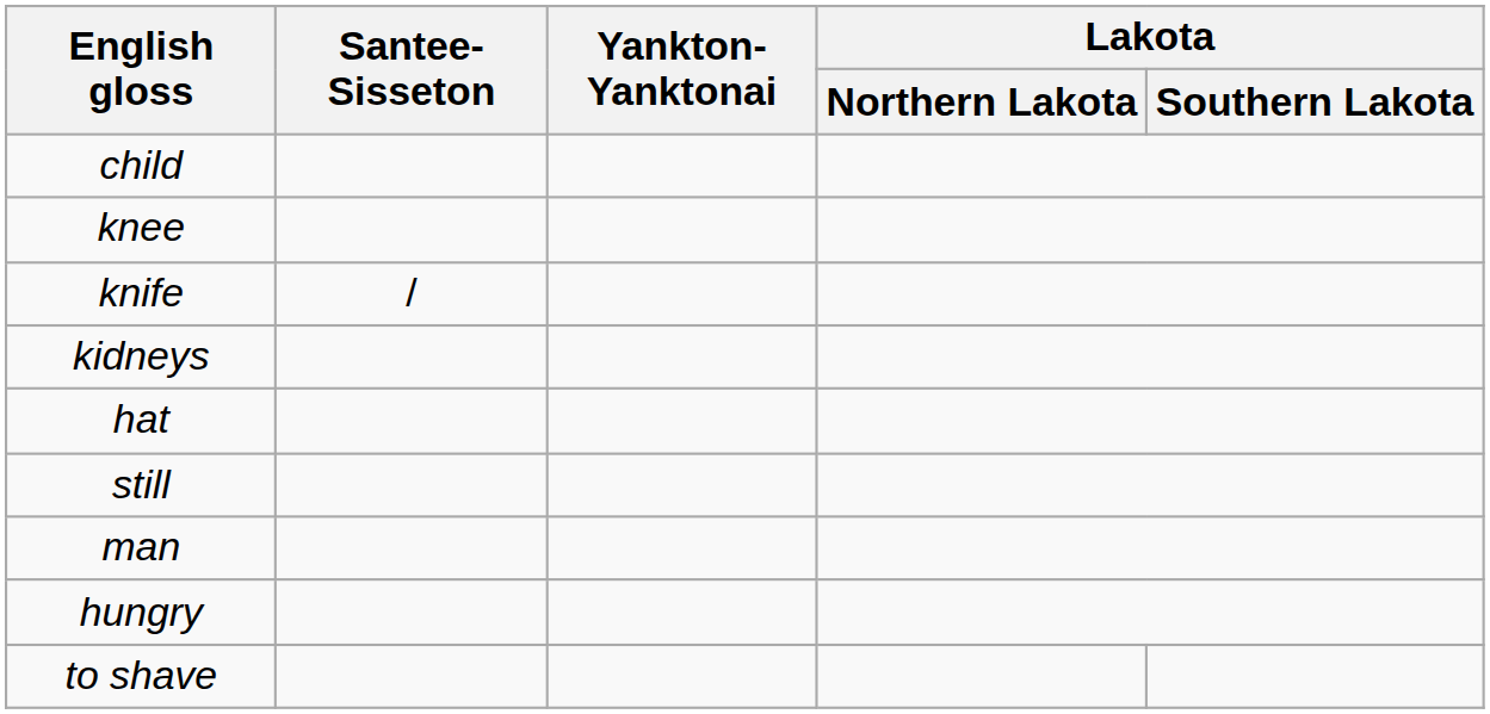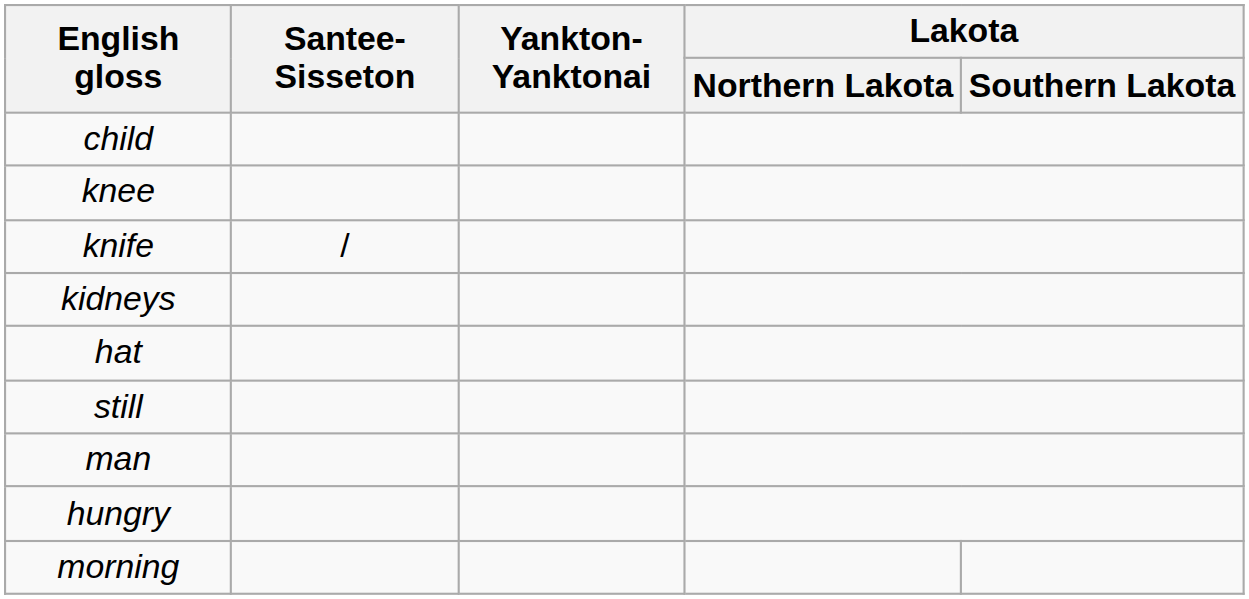+ row: morning
- row: to shave
